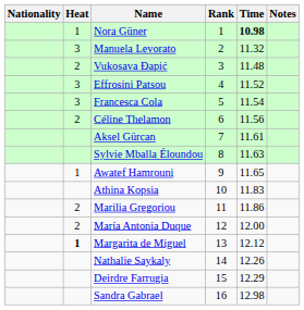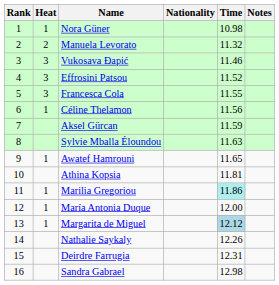columns swapped: Rank <-> Nationality
Nora Güner | Time: bold -> normal
Manuela Levorato | Heat: 3 -> 2
Vukosava Đapić | Heat: 2 -> 3
Vukosava Đapić | Time: 11.48 -> 11.46
Francesca Cola | Time: 11.54 -> 11.55
Céline Thelamon | Heat: 2 -> 1
Aksel Gürcan | Time: 11.61 -> 11.59
Athina Kopsia | Time: 11.83 -> 11.81
Marilia Gregoriou | Heat: 2 -> 1
Marilia Gregoriou | Time: no background -> paleturquoise background
María Antonia Duque | Heat: 2 -> 1
Margarita de Miguel | Heat: bold -> normal
Margarita de Miguel | Time: no background -> lightblue background
Deirdre Farrugia | Time: 12.29 -> 12.31
